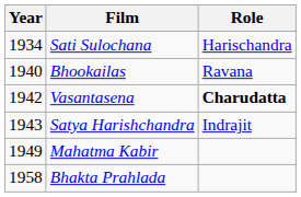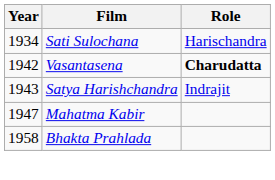- row: 1940 | Bhookailas | Ravana
Mahatma Kabir | Year: 1949 -> 1947
